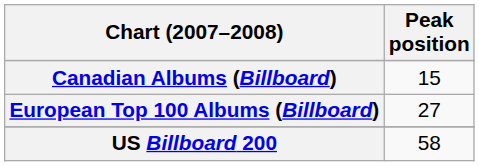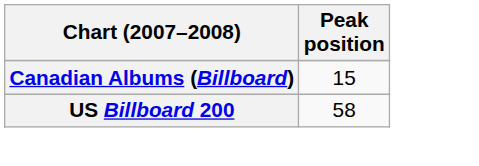- row: European Top 100 Albums (Billboard) | 27
